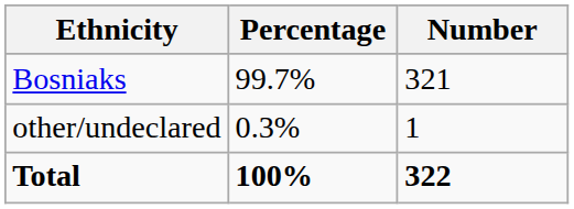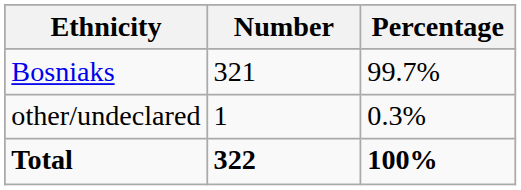columns swapped: Number <-> Percentage
